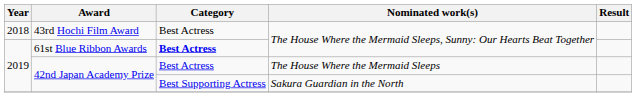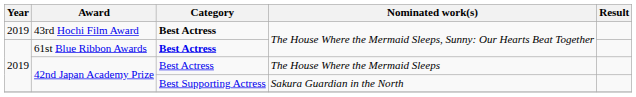43rd Hochi Film Award | Year: 2018 -> 2019
43rd Hochi Film Award | Category: normal -> bold
